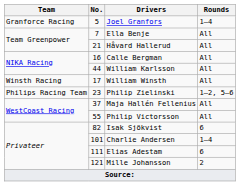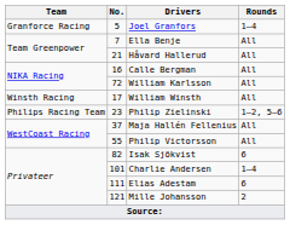William Karlsson | No.: 44 -> 72
